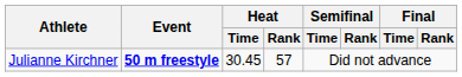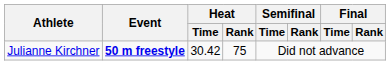Julianne Kirchner | Heat / Time: 30.45 -> 30.42
Julianne Kirchner | Heat / Rank: 57 -> 75
